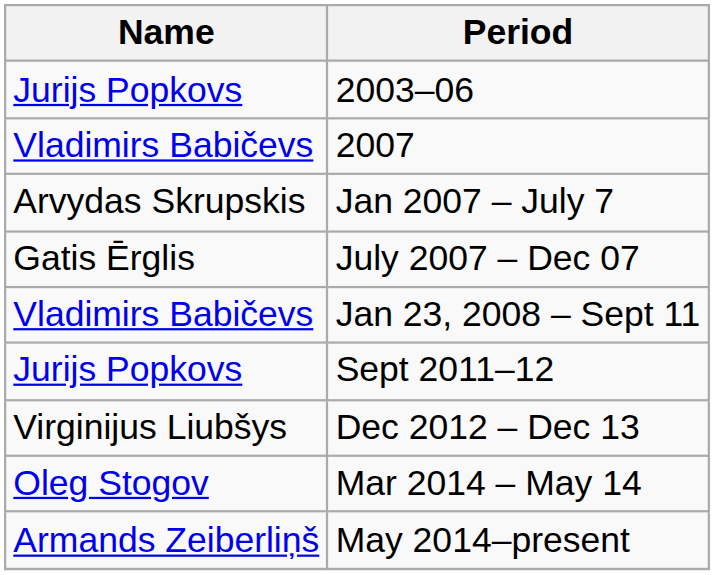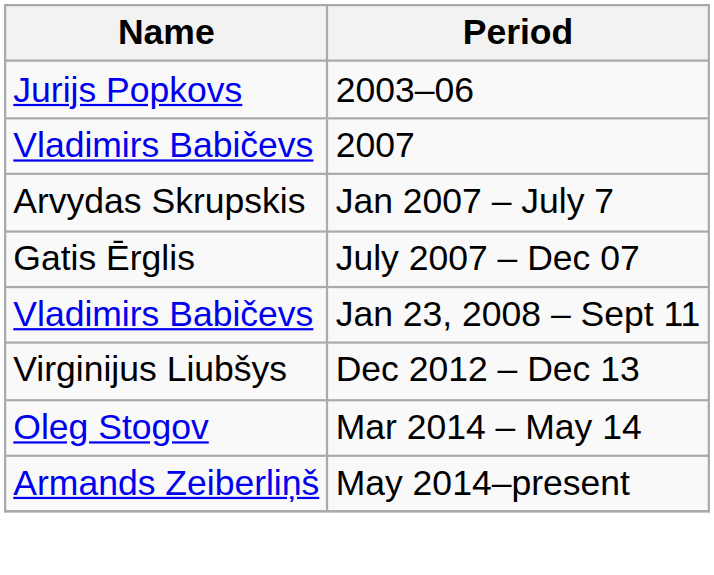- row: Jurijs Popkovs | Sept 2011–12
